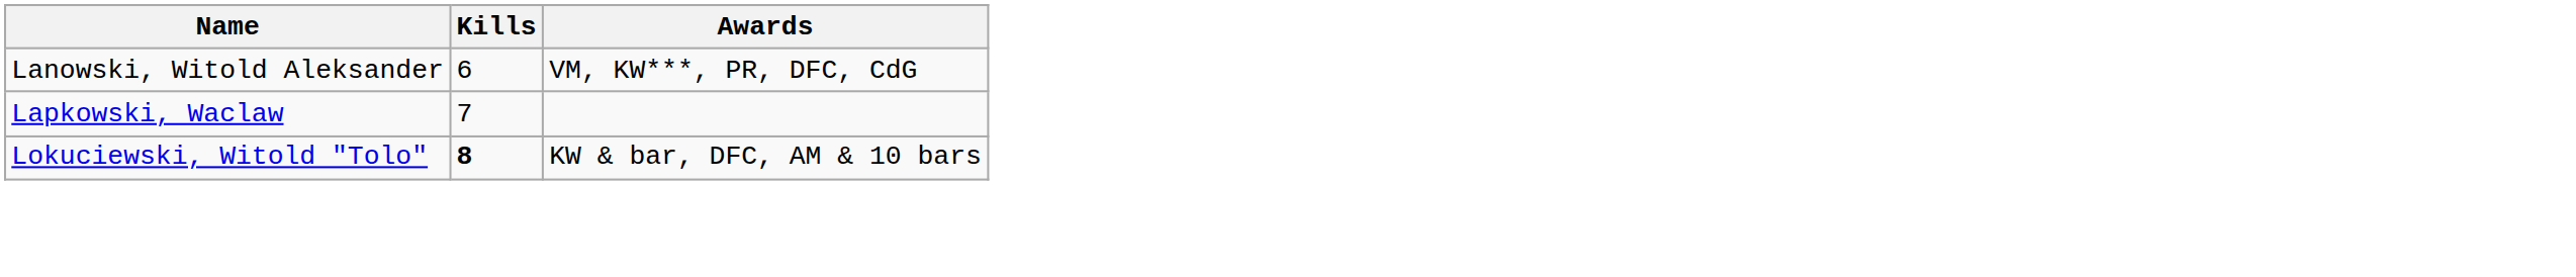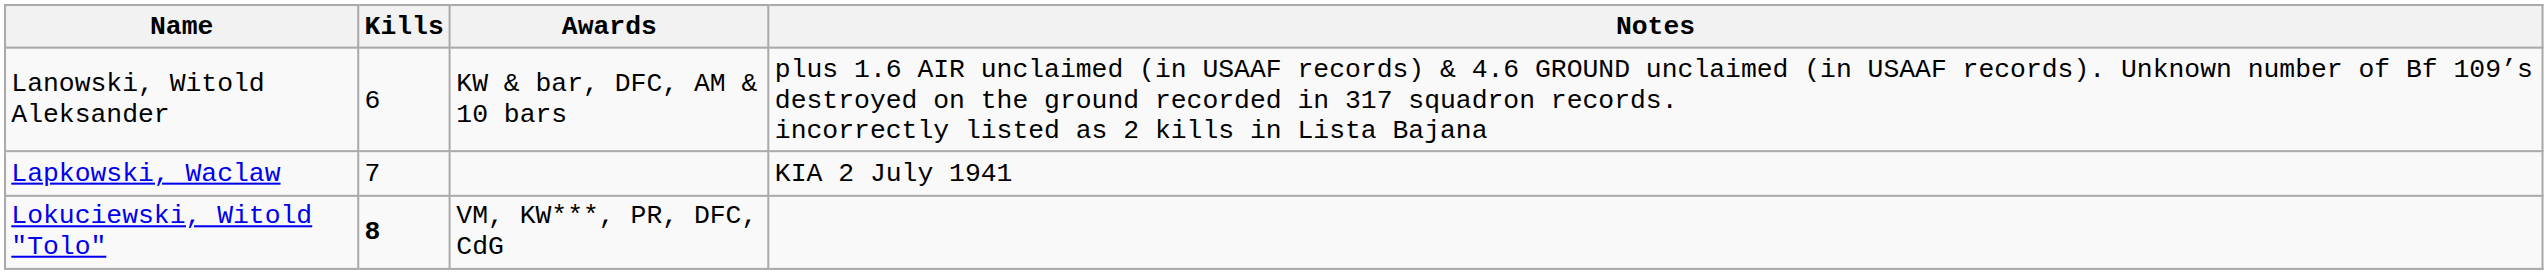+ column: Notes | plus 1.6 AIR unclaimed (in USAAF records) & 4.6 GROUND unclaimed (in USAAF records). Unknown number of Bf 109’s destroyed on the ground recorded in 317 squadron records. incorrectly listed as 2 kills in Lista Bajana | KIA 2 July 1941
Lanowski, Witold Aleksander | Awards: VM, KW***, PR, DFC, CdG -> KW & bar, DFC, AM & 10 bars
Lokuciewski, Witold "Tolo" | Awards: KW & bar, DFC, AM & 10 bars -> VM, KW***, PR, DFC, CdG
